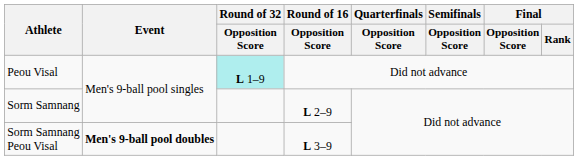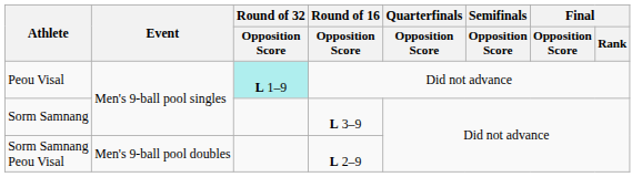Sorm Samnang | Round of 16 / Opposition Score: L 2–9 -> L 3–9
Sorm Samnang Peou Visal | Event: bold -> normal
Sorm Samnang Peou Visal | Round of 16 / Opposition Score: L 3–9 -> L 2–9
